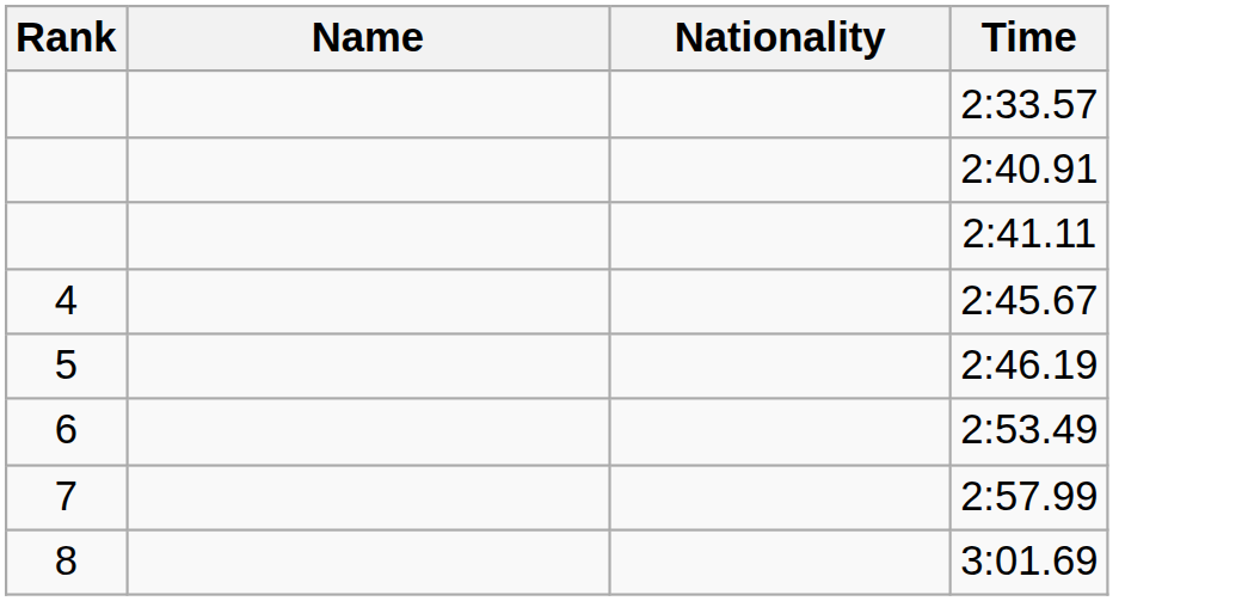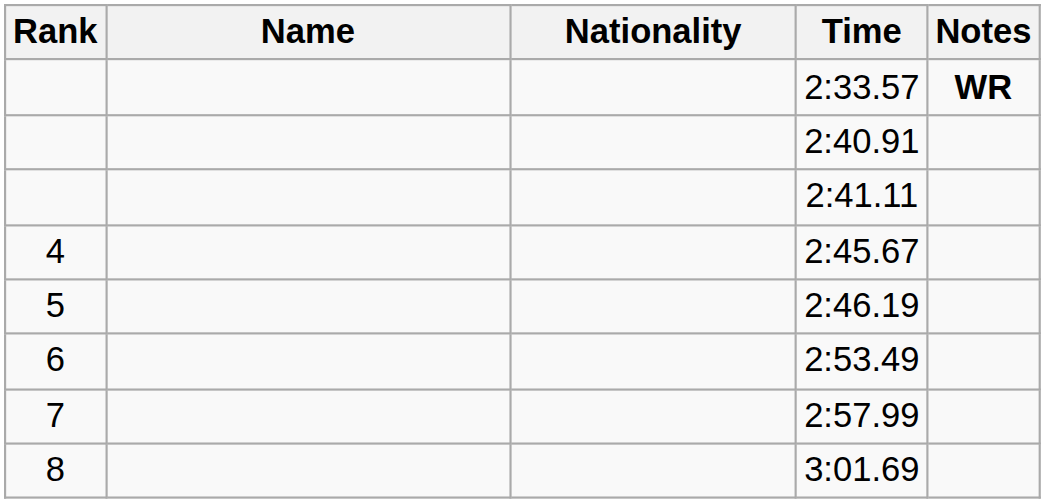+ column: Notes | WR
